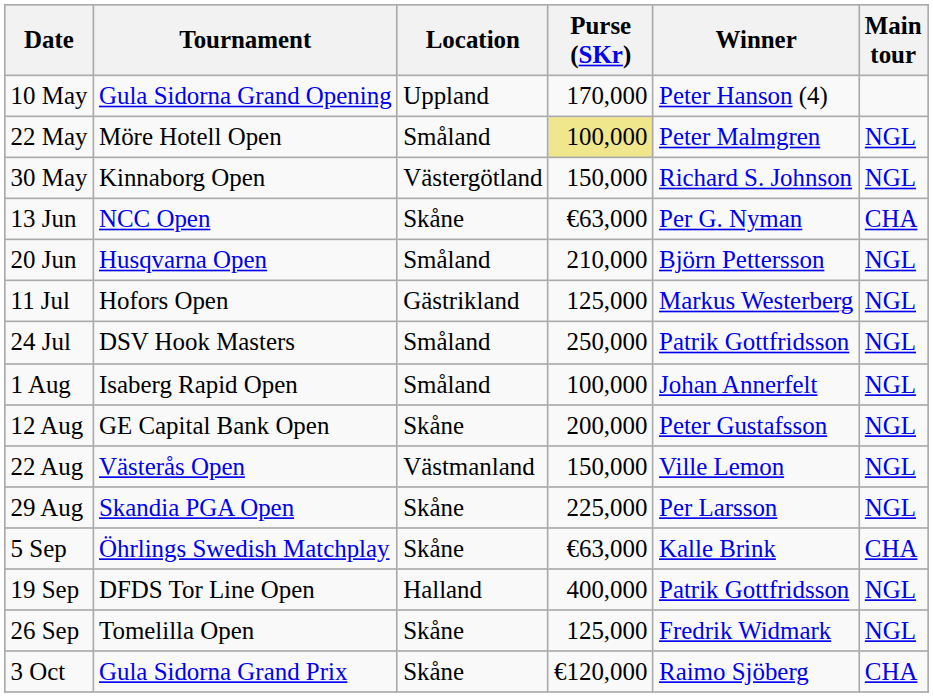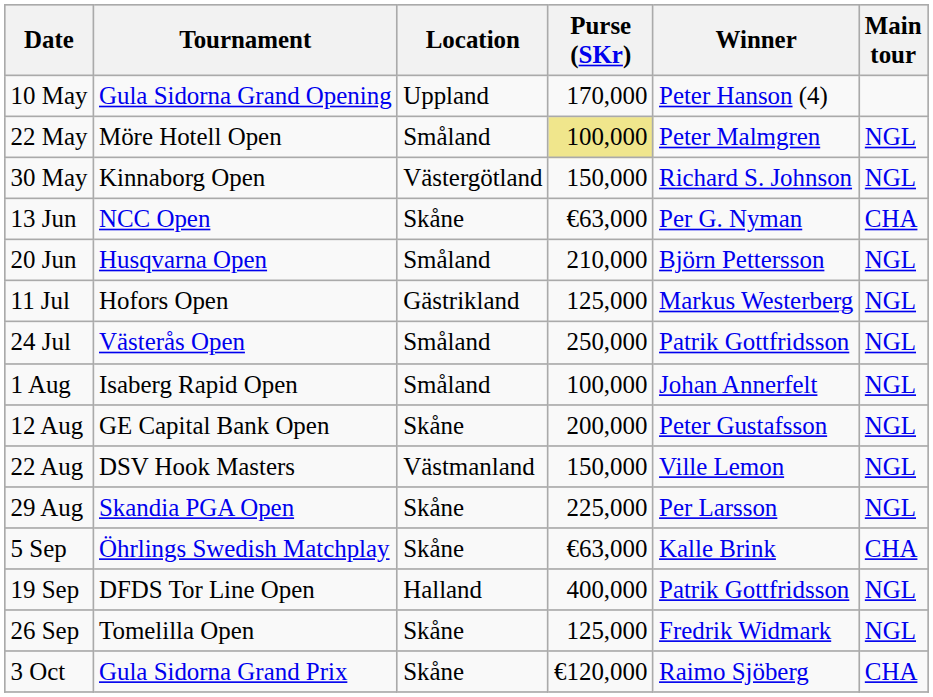24 Jul | Tournament: DSV Hook Masters -> Västerås Open
22 Aug | Tournament: Västerås Open -> DSV Hook Masters
